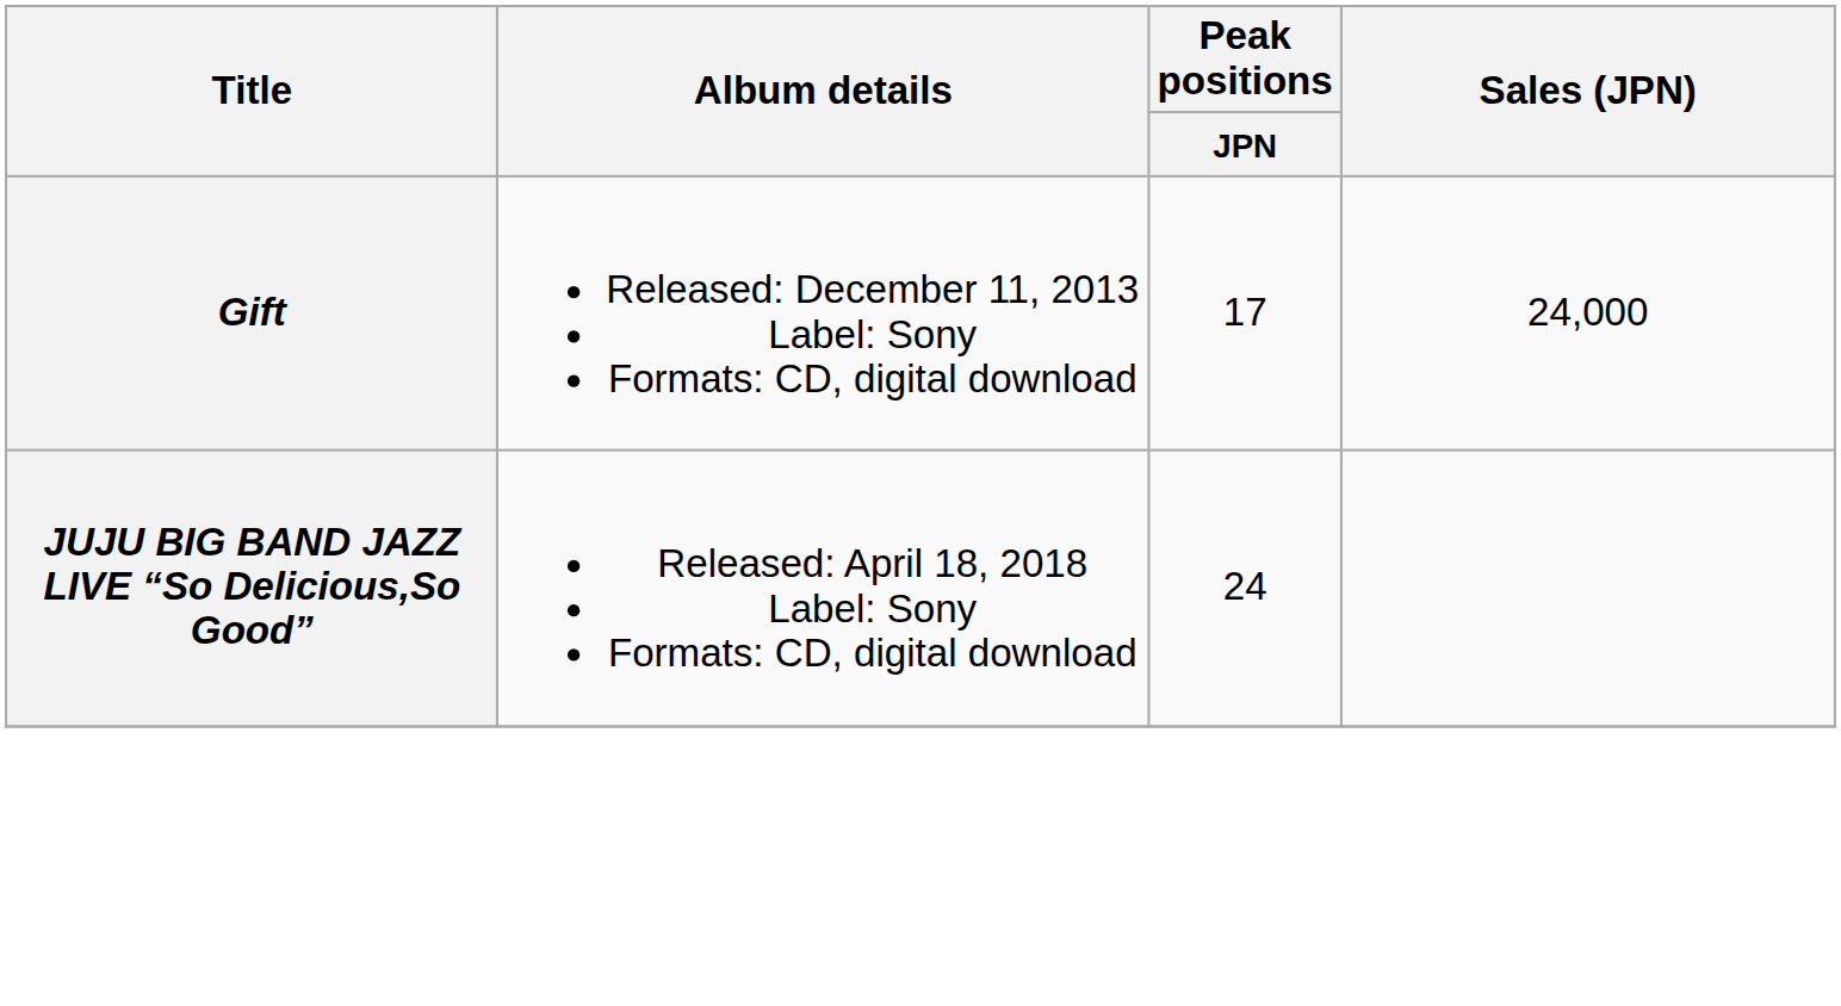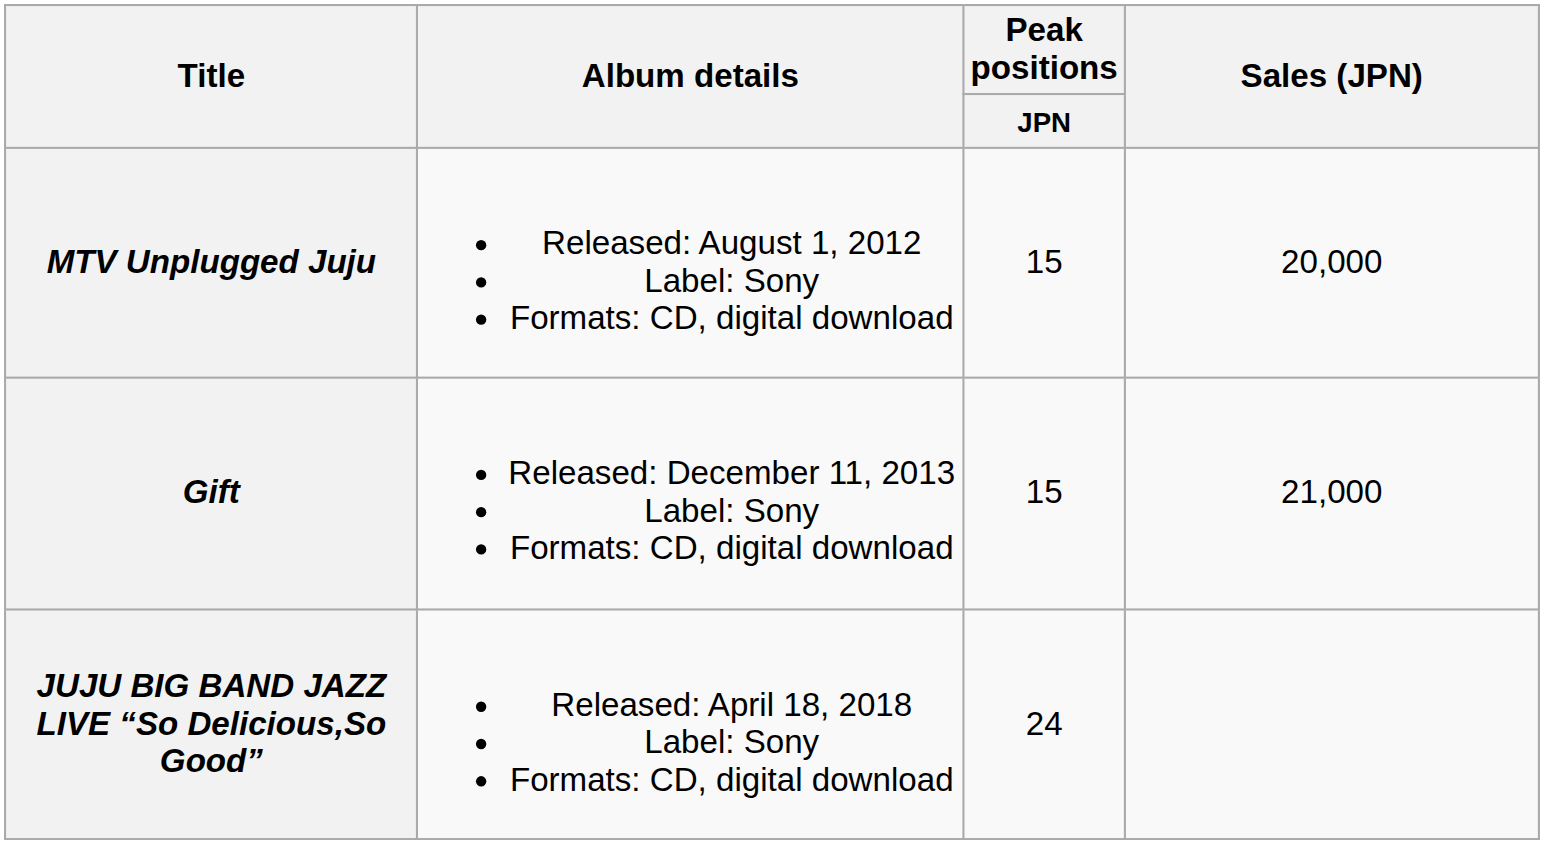+ row: MTV Unplugged Juju | Released: August 1, 2012 Label: Sony Formats: CD, digital download | 15 | 20,000
Gift | Peak positions / JPN: 17 -> 15
Gift | Sales (JPN): 24,000 -> 21,000
